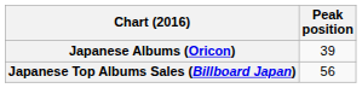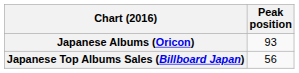Japanese Albums (Oricon) | Peak position: 39 -> 93
